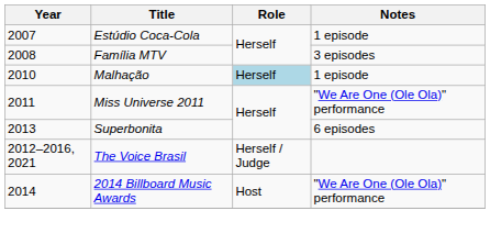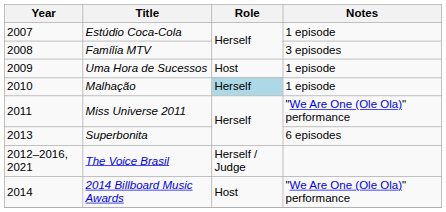+ row: 2009 | Uma Hora de Sucessos | Host | 1 episode
